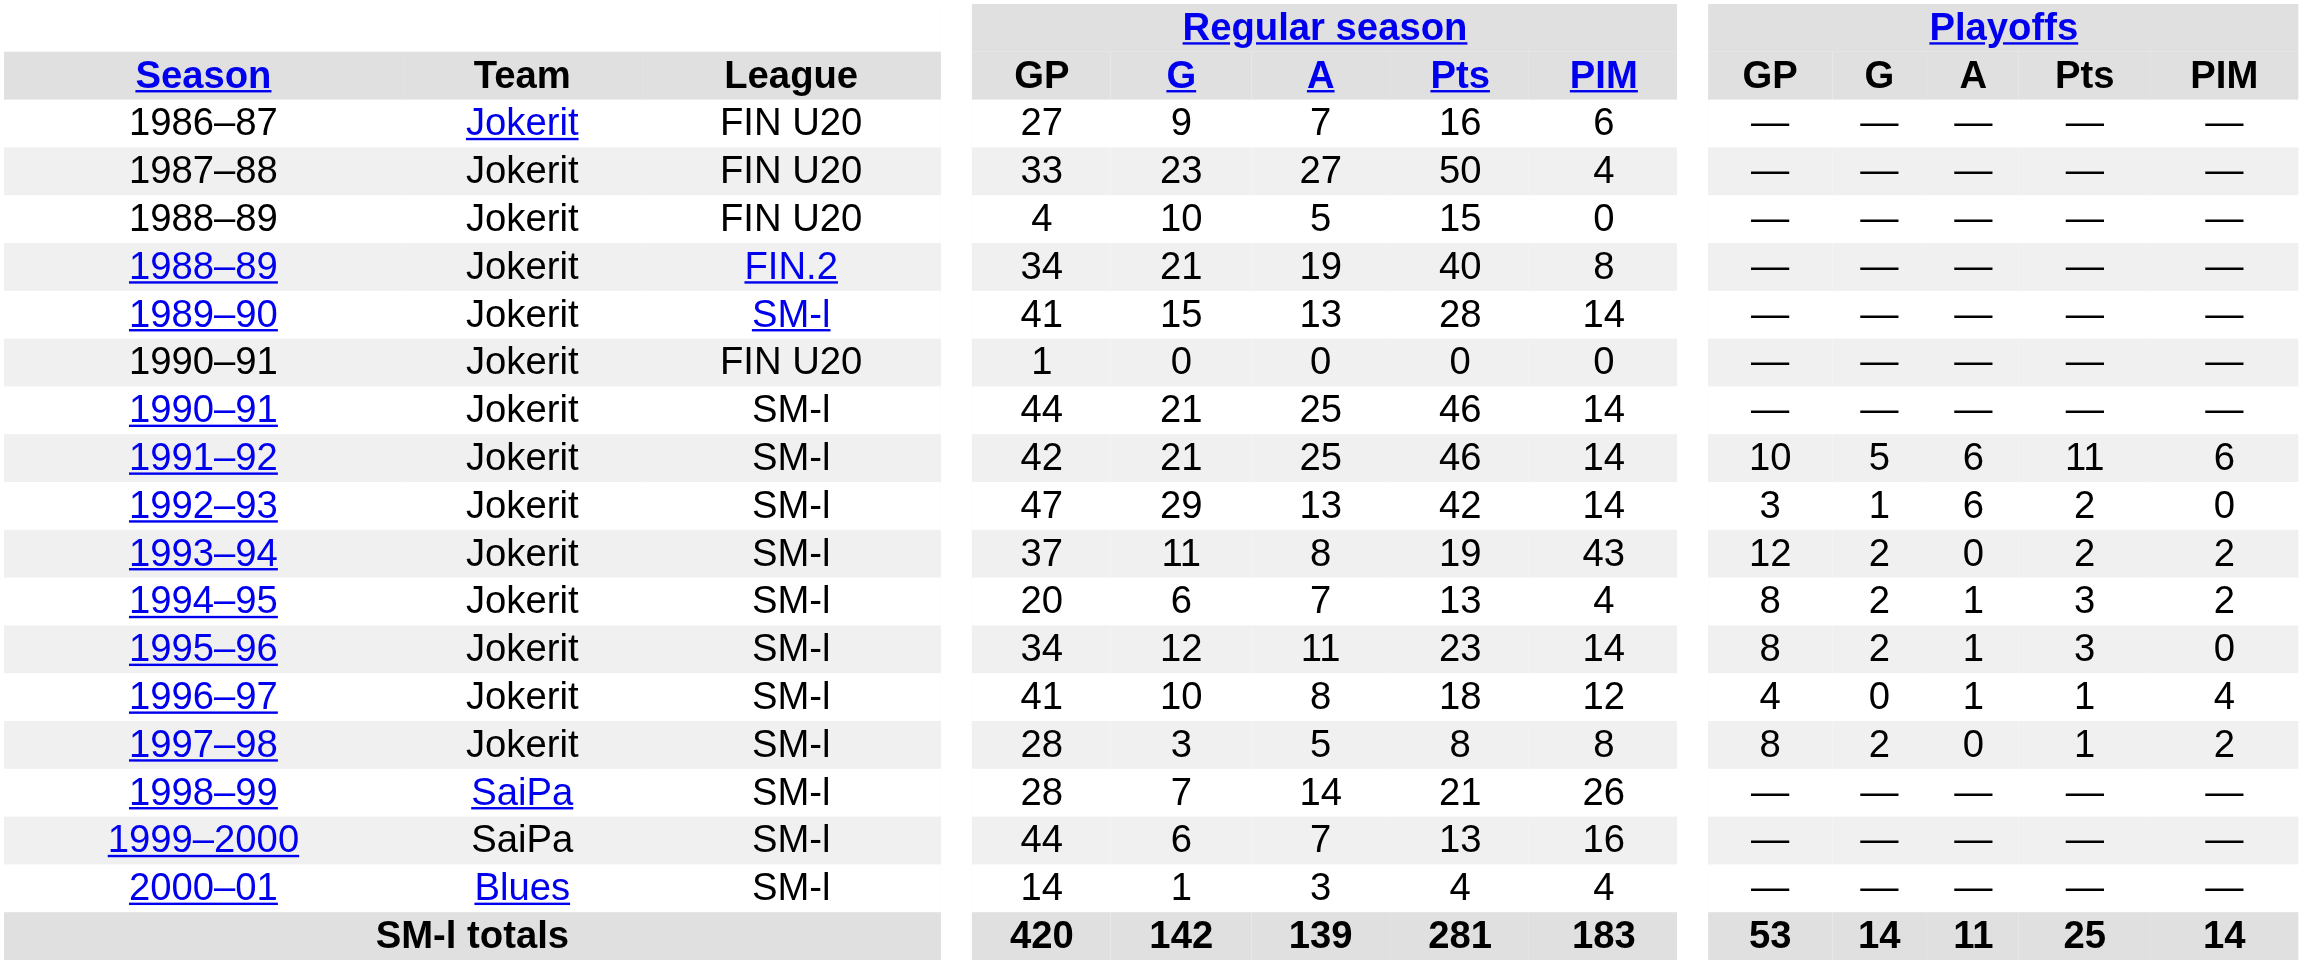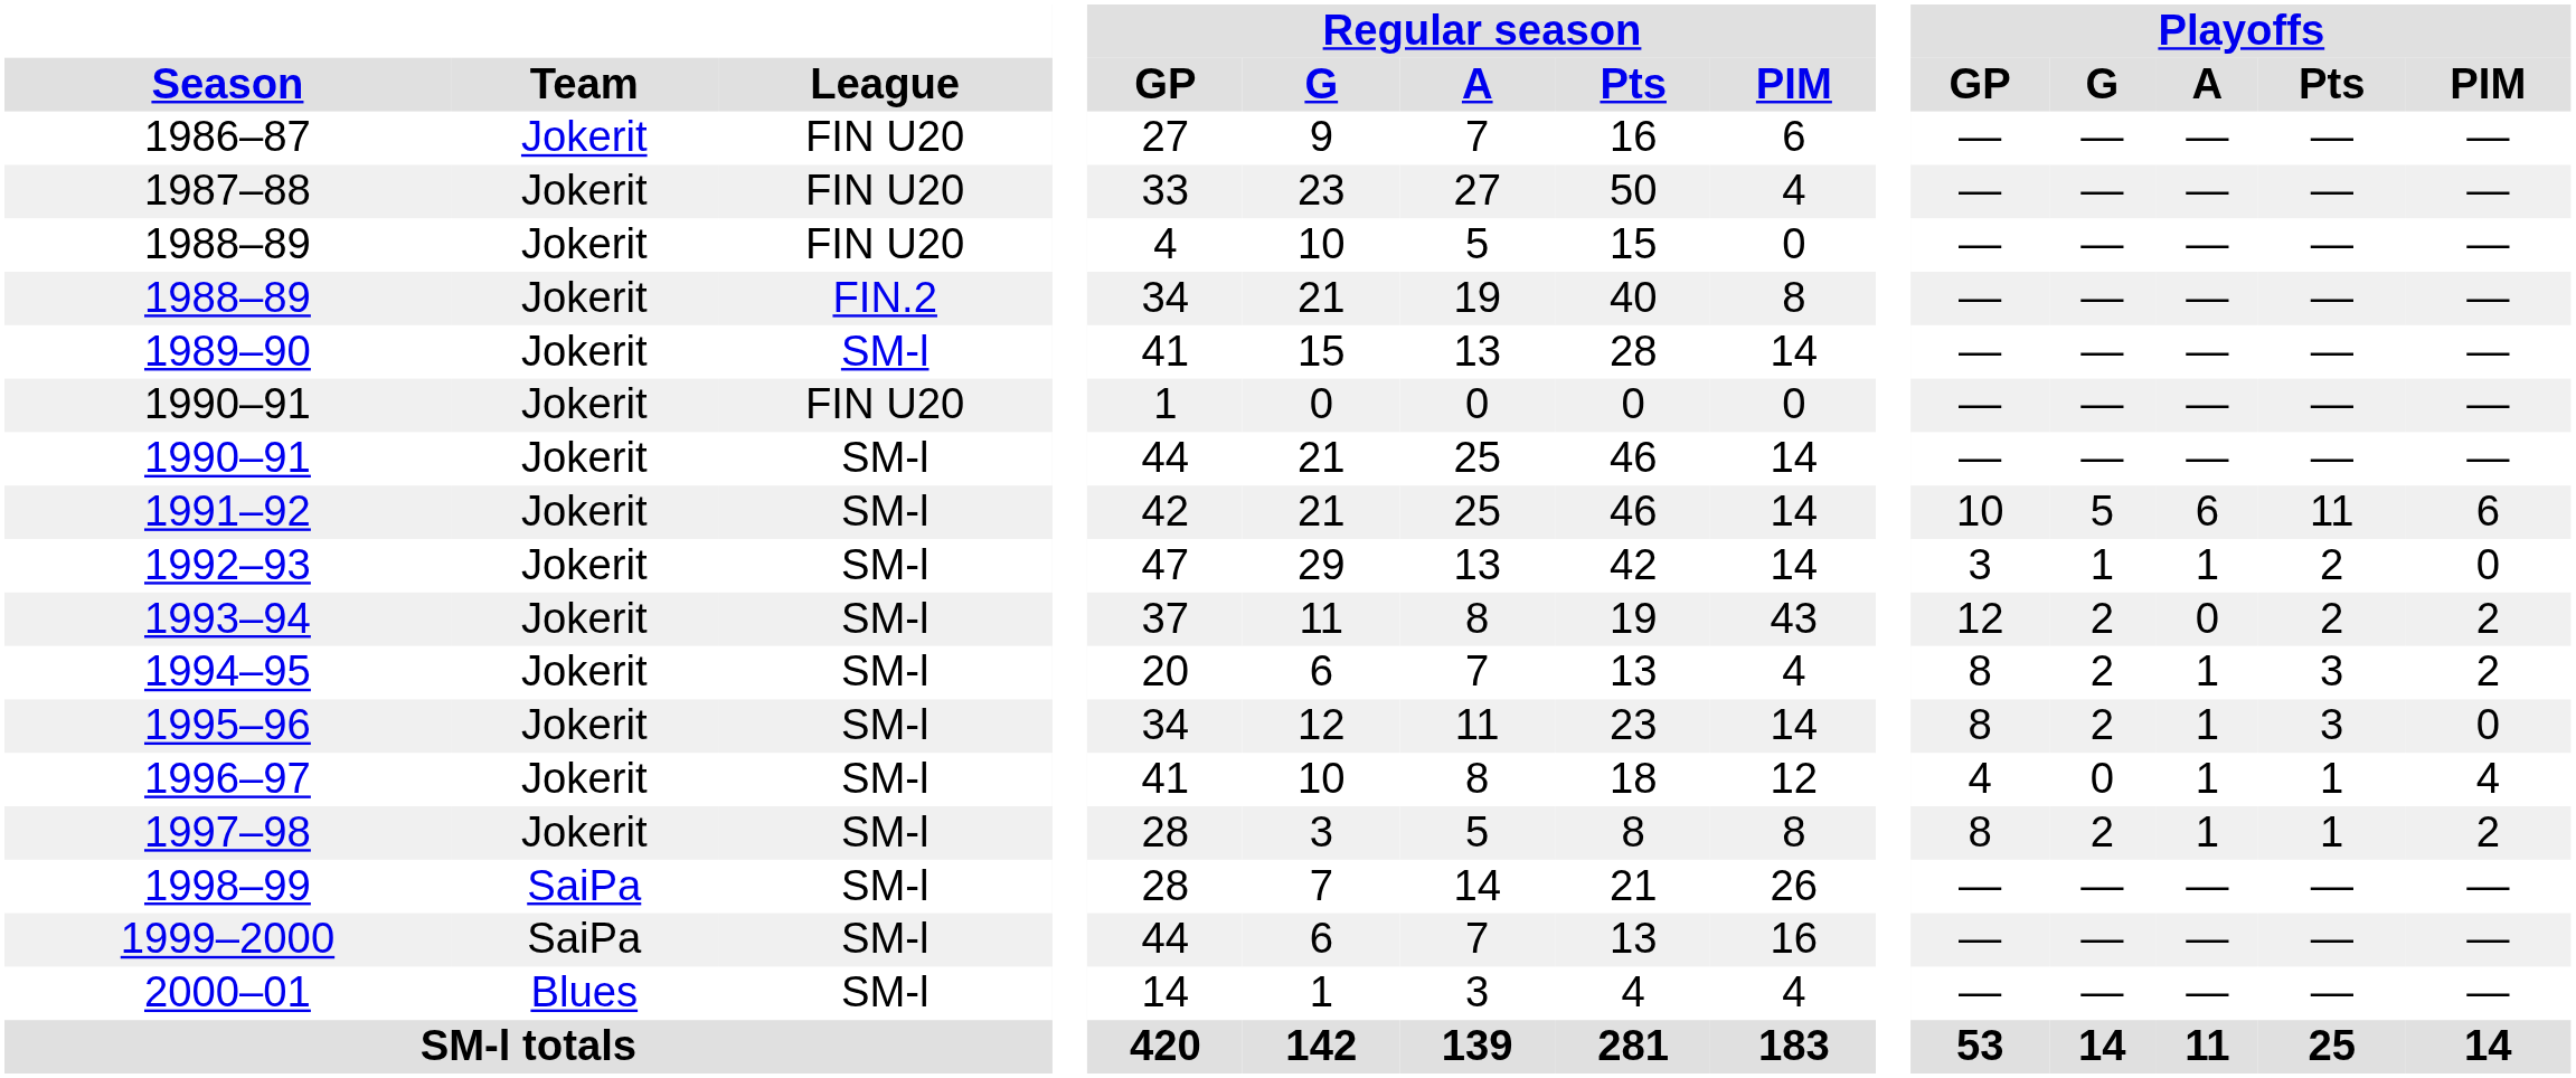1992–93 | Playoffs / A: 6 -> 1
1997–98 | Playoffs / A: 0 -> 1
